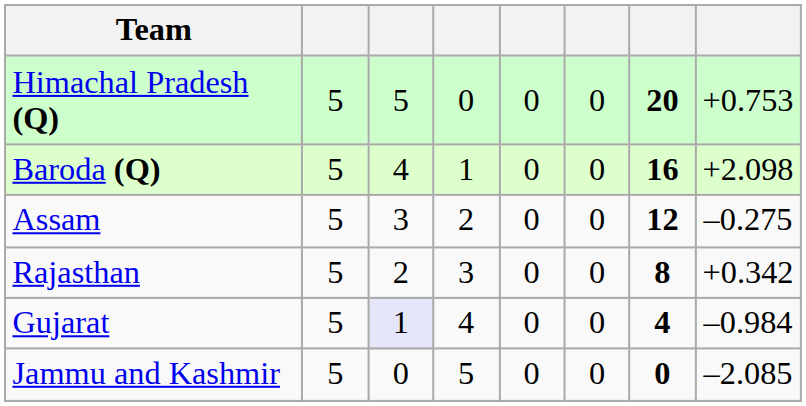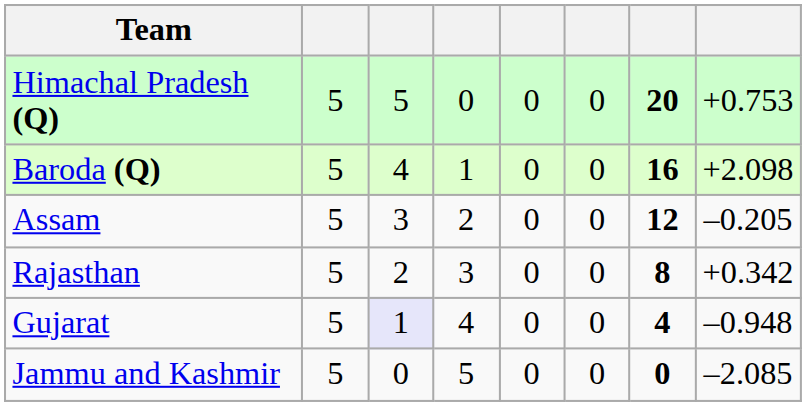Assam | column 8: –0.275 -> –0.205
Gujarat | column 8: –0.984 -> –0.948
